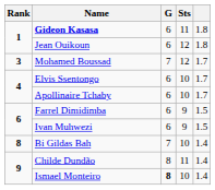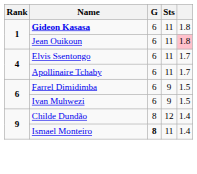Jean Ouikoun | Sts: 12 -> 11
Jean Ouikoun | column 5: no background -> pink background
- row: 3 | Mohamed Boussad | 7 | 12 | 1.7
Elvis Ssentongo | Sts: 10 -> 11
Apollinaire Tchaby | Sts: 10 -> 11
- row: 8 | Bi Gildas Bah | 7 | 10 | 1.4
Childe Dundão | Sts: 11 -> 12
Ismael Monteiro | Sts: 10 -> 11
